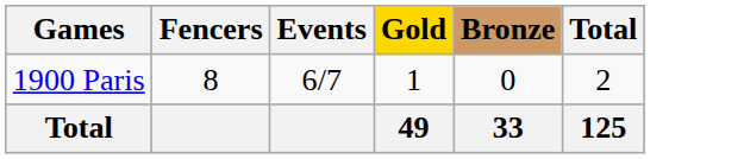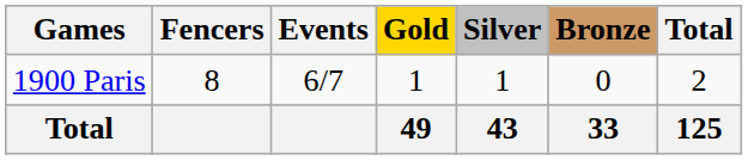+ column: Silver | 1 | 43
